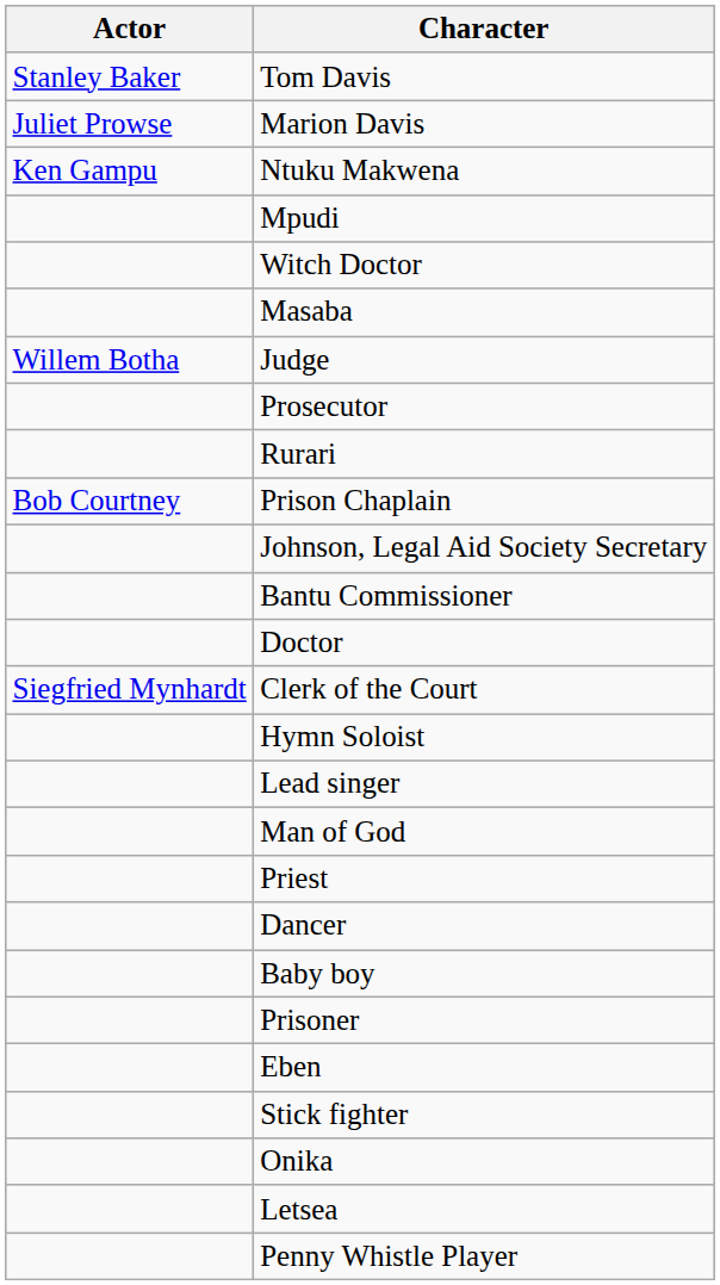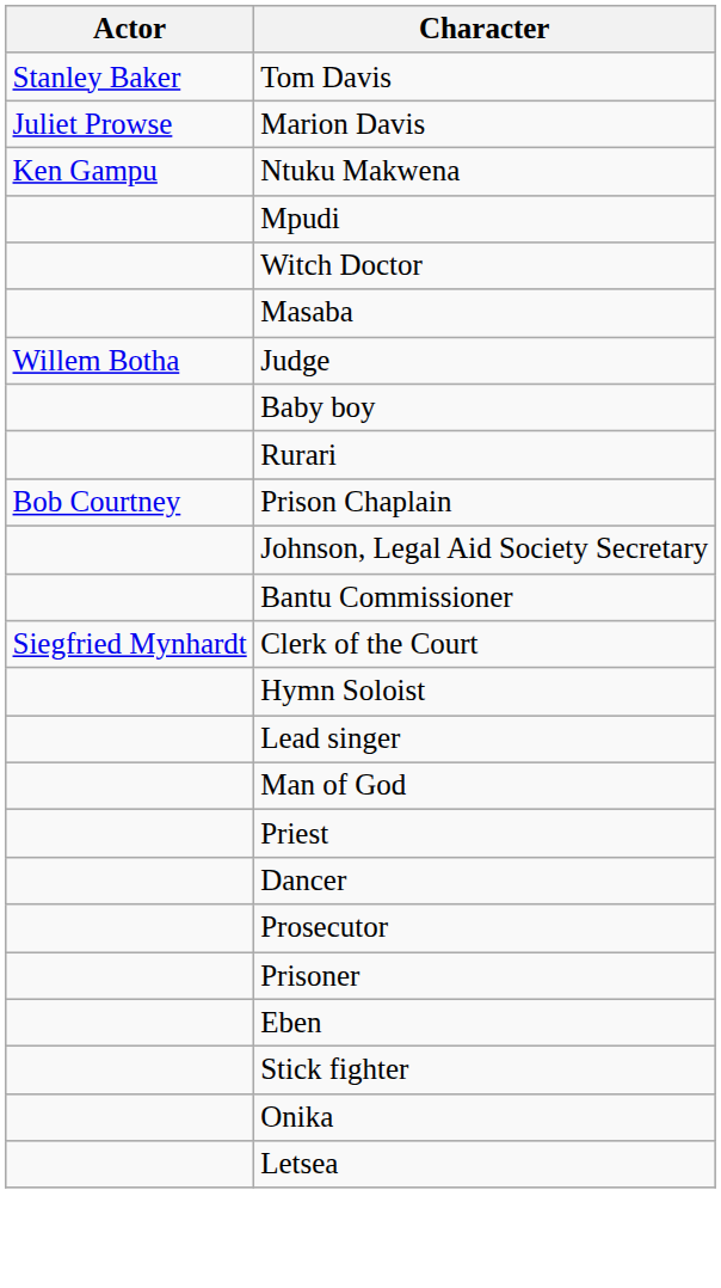rows swapped: Prosecutor <-> Baby boy
- row: Doctor
- row: Penny Whistle Player
